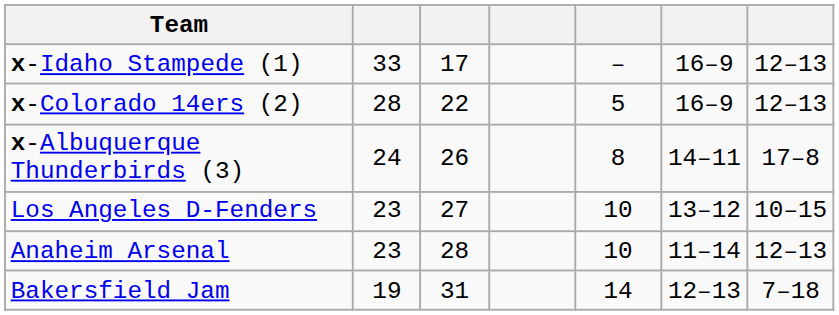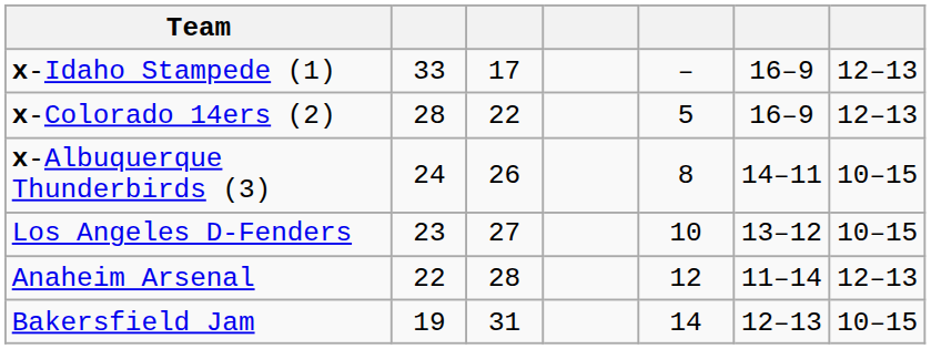x-Albuquerque Thunderbirds (3) | column 7: 17–8 -> 10–15
Anaheim Arsenal | column 2: 23 -> 22
Anaheim Arsenal | column 5: 10 -> 12
Bakersfield Jam | column 7: 7–18 -> 10–15
